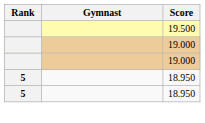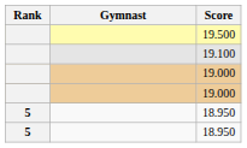+ row: 19.100
